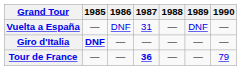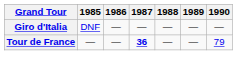- row: Vuelta a España | — | DNF | 31 | — | DNF | —
Giro d'Italia | 1985: bold -> normal
